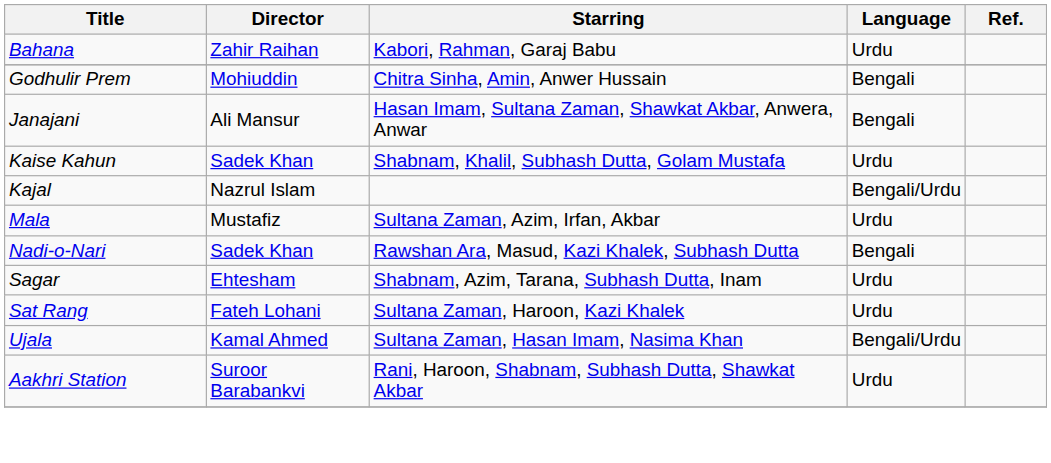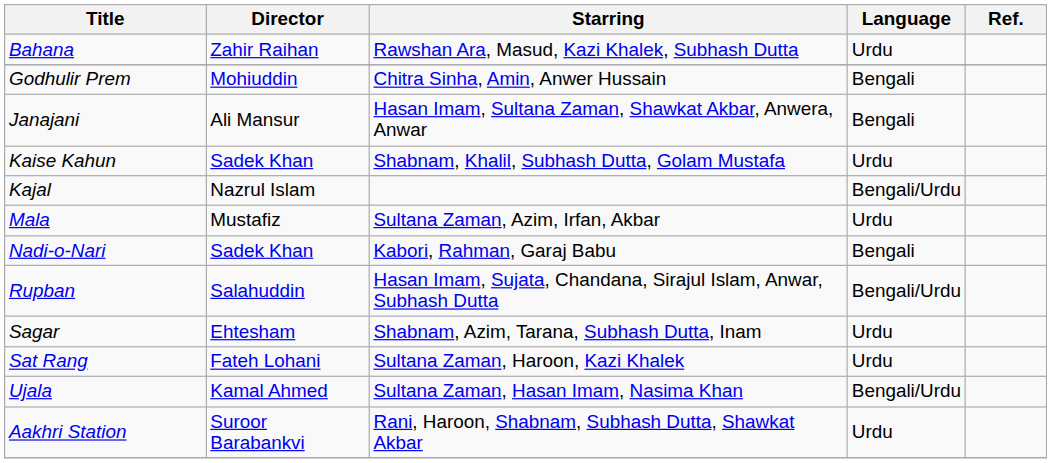Bahana | Starring: Kabori, Rahman, Garaj Babu -> Rawshan Ara, Masud, Kazi Khalek, Subhash Dutta
Nadi-o-Nari | Starring: Rawshan Ara, Masud, Kazi Khalek, Subhash Dutta -> Kabori, Rahman, Garaj Babu
+ row: Rupban | Salahuddin | Hasan Imam, Sujata, Chandana, Sirajul Islam, Anwar, Subhash Dutta | Bengali/Urdu
